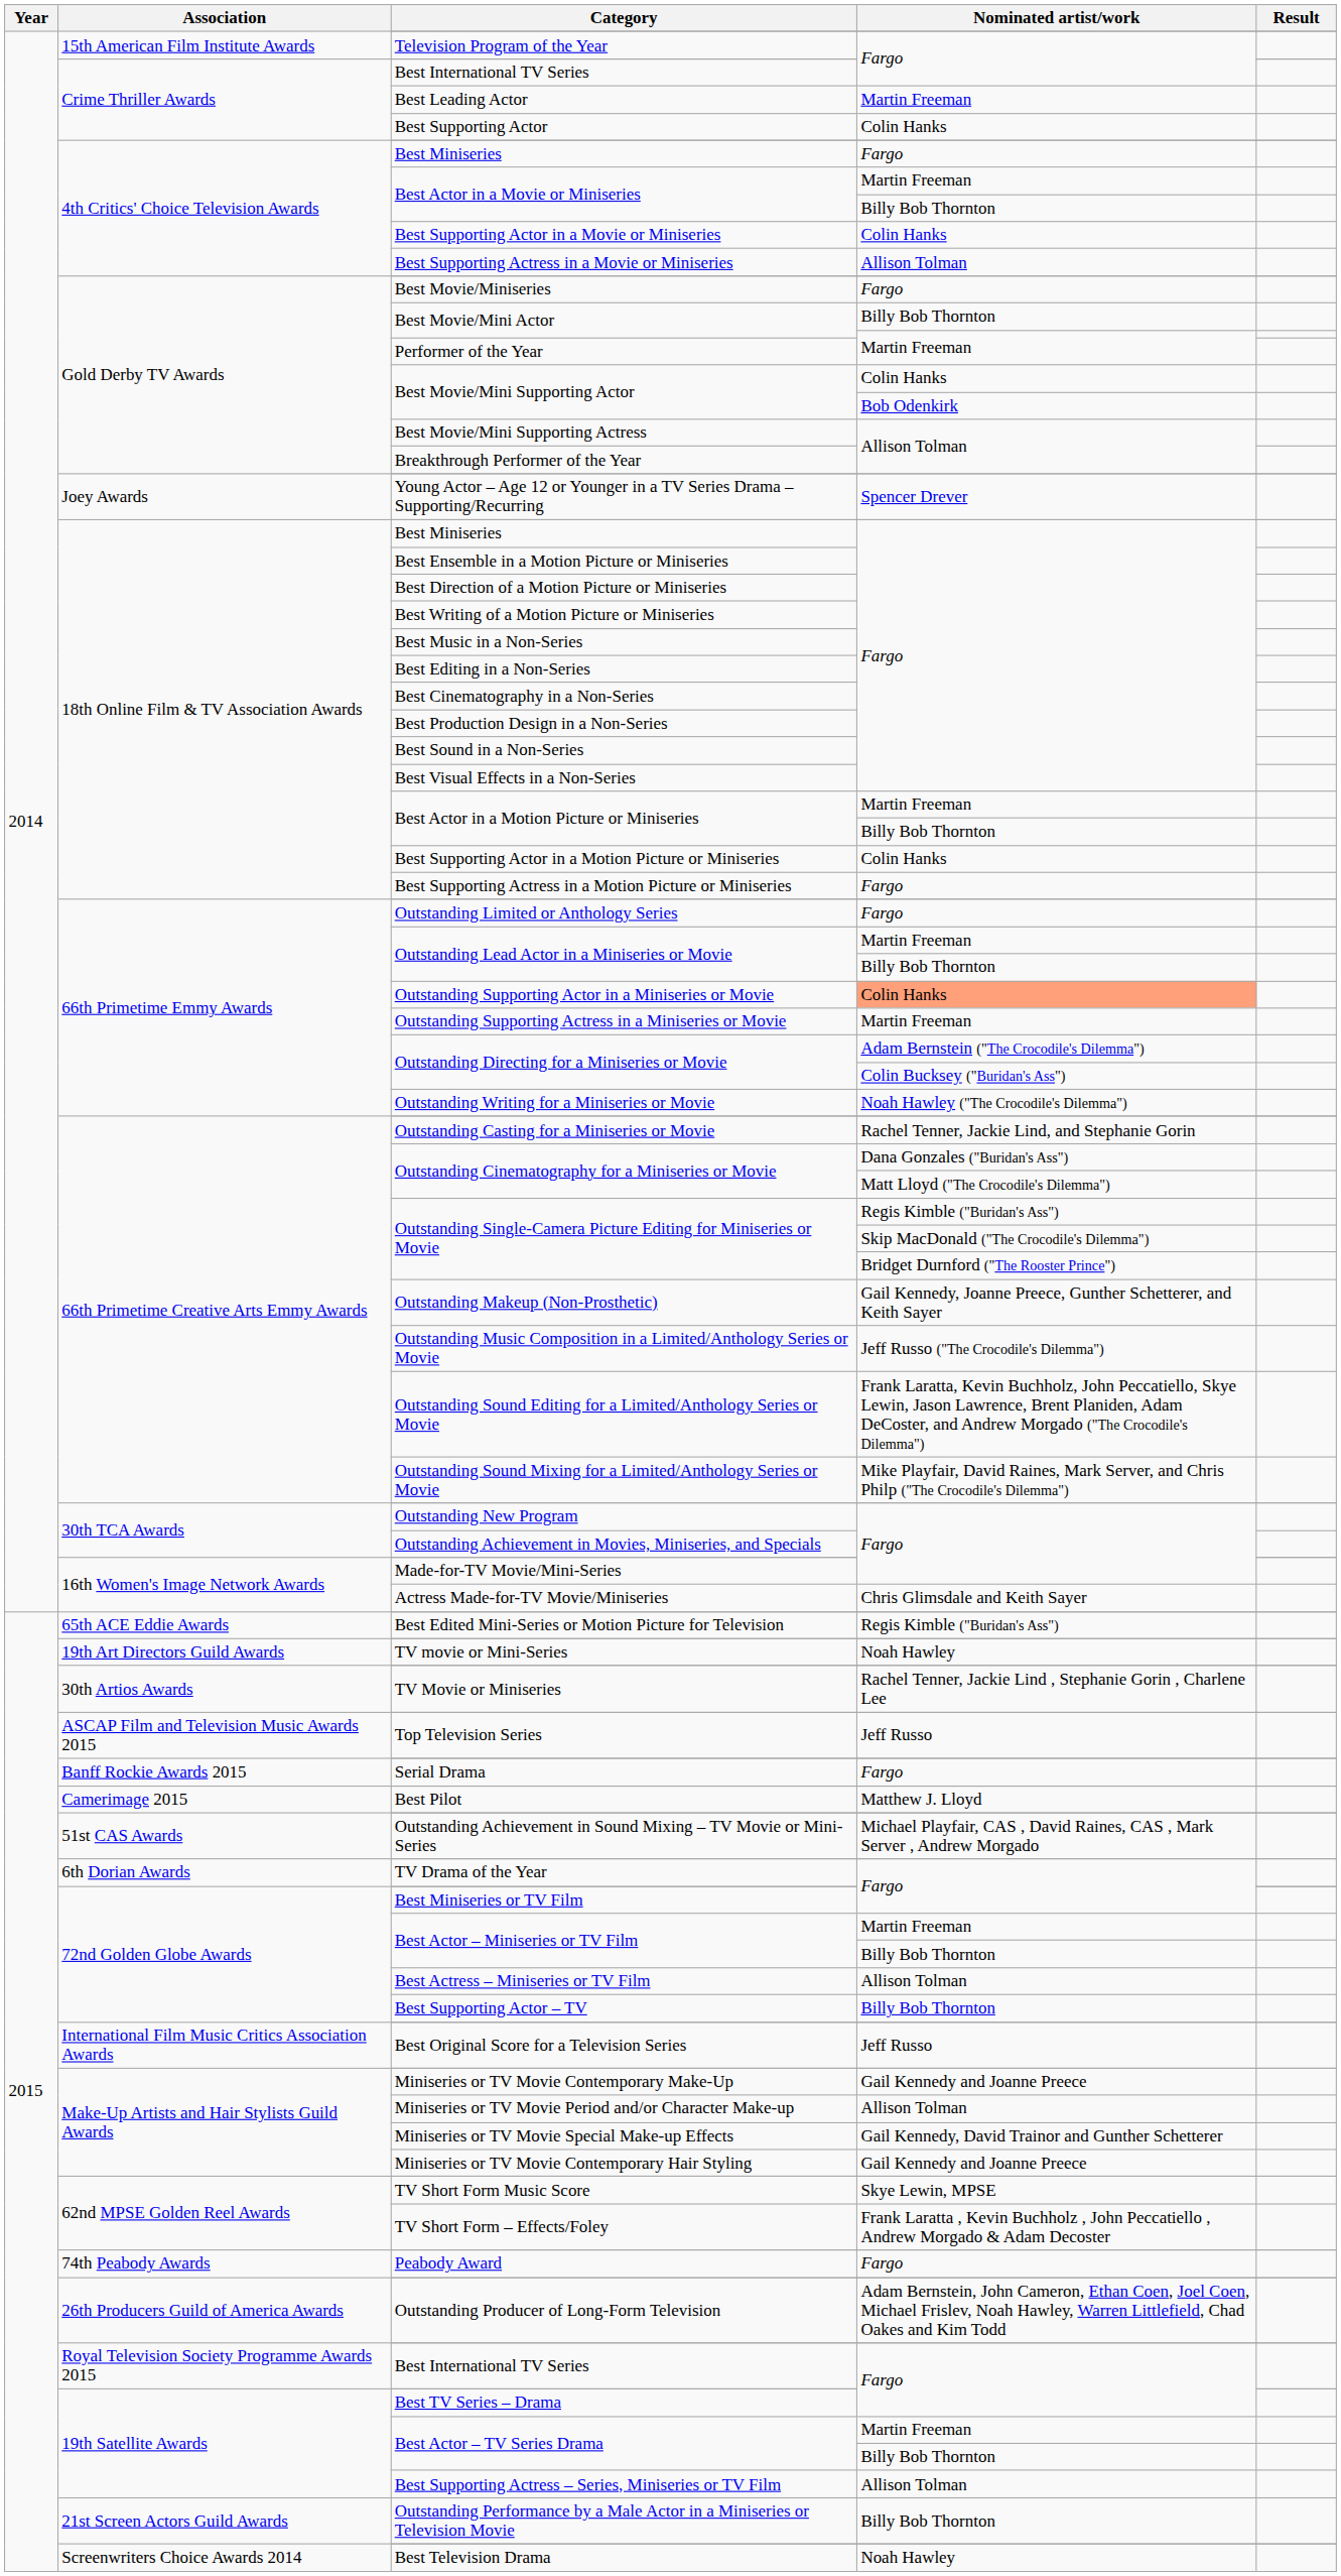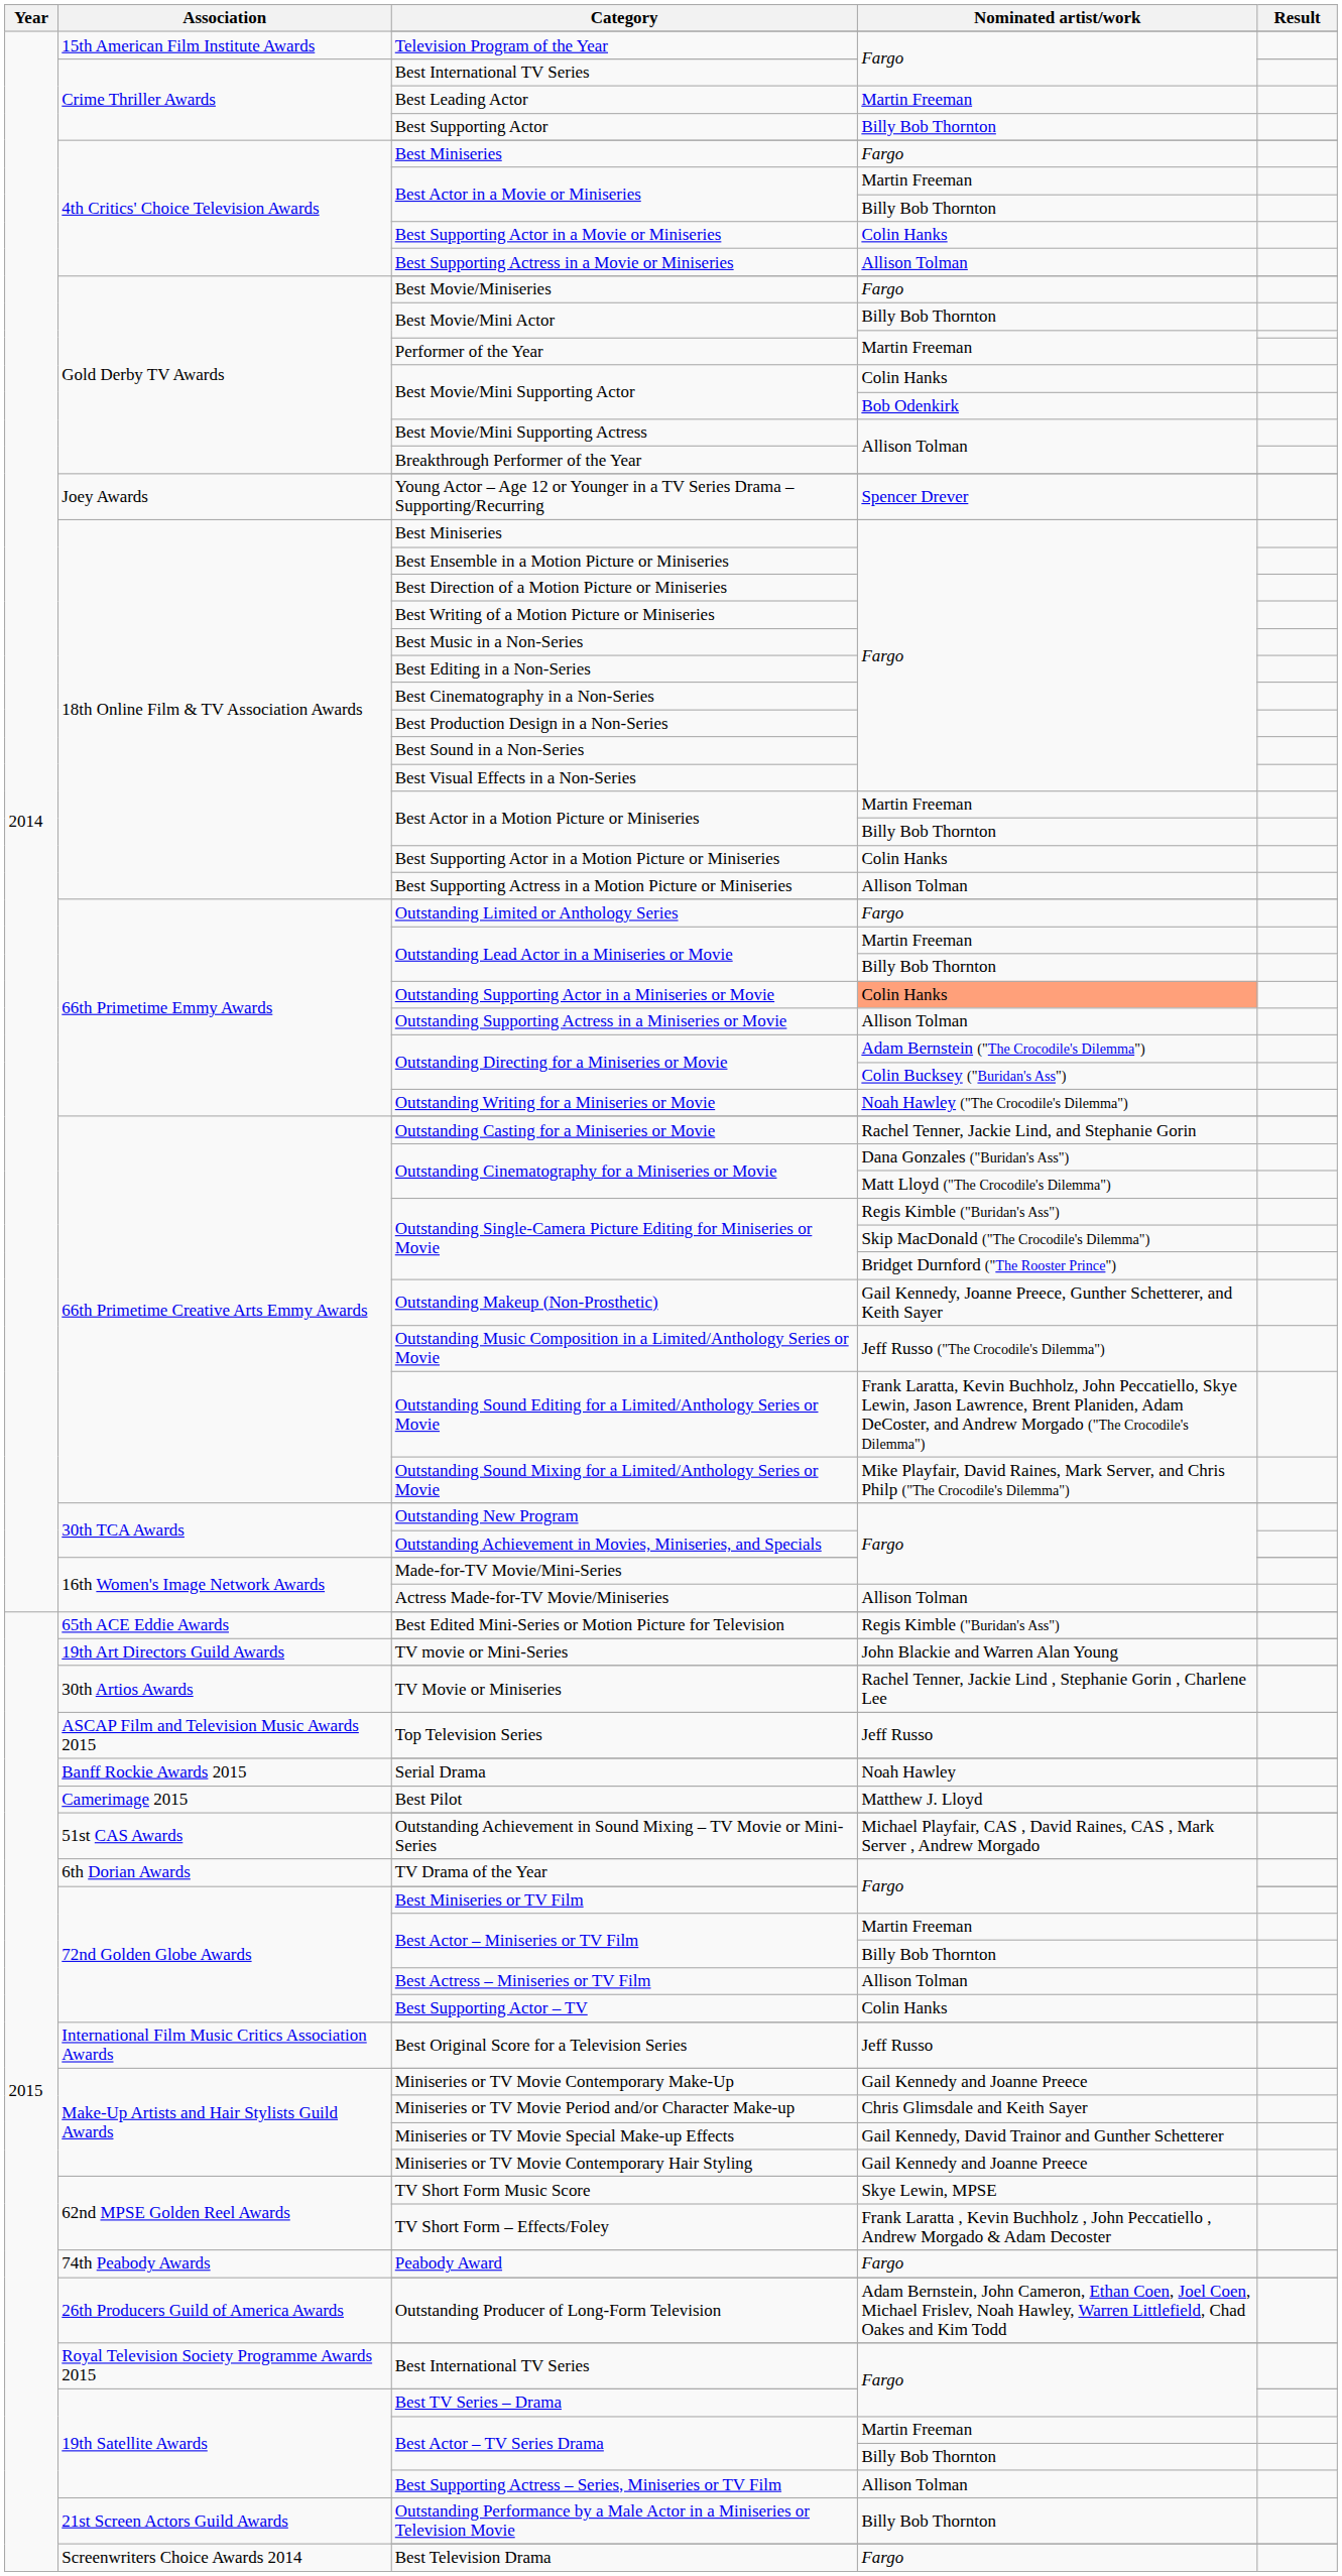Best Supporting Actor | Nominated artist/work: Colin Hanks -> Billy Bob Thornton
Best Supporting Actress in a Motion Picture or Miniseries | Nominated artist/work: Fargo -> Allison Tolman
Outstanding Supporting Actress in a Miniseries or Movie | Nominated artist/work: Martin Freeman -> Allison Tolman
Actress Made-for-TV Movie/Miniseries | Nominated artist/work: Chris Glimsdale and Keith Sayer -> Allison Tolman
TV movie or Mini-Series | Nominated artist/work: Noah Hawley -> John Blackie and Warren Alan Young
Serial Drama | Nominated artist/work: Fargo -> Noah Hawley
Best Supporting Actor – TV | Nominated artist/work: Billy Bob Thornton -> Colin Hanks
Miniseries or TV Movie Period and/or Character Make-up | Nominated artist/work: Allison Tolman -> Chris Glimsdale and Keith Sayer
Best Television Drama | Nominated artist/work: Noah Hawley -> Fargo
